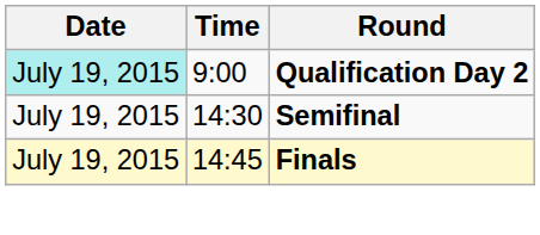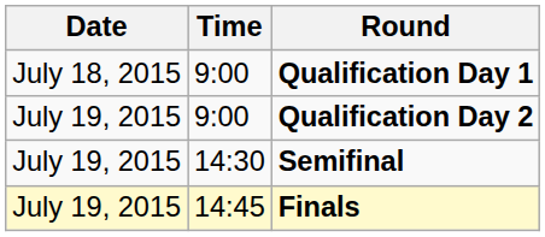+ row: July 18, 2015 | 9:00 | Qualification Day 1
Qualification Day 2 | Date: paleturquoise background -> no background
